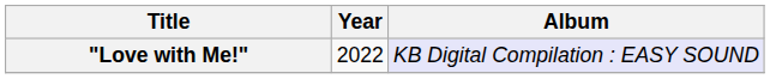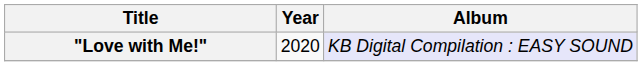"Love with Me!" | Year: 2022 -> 2020
